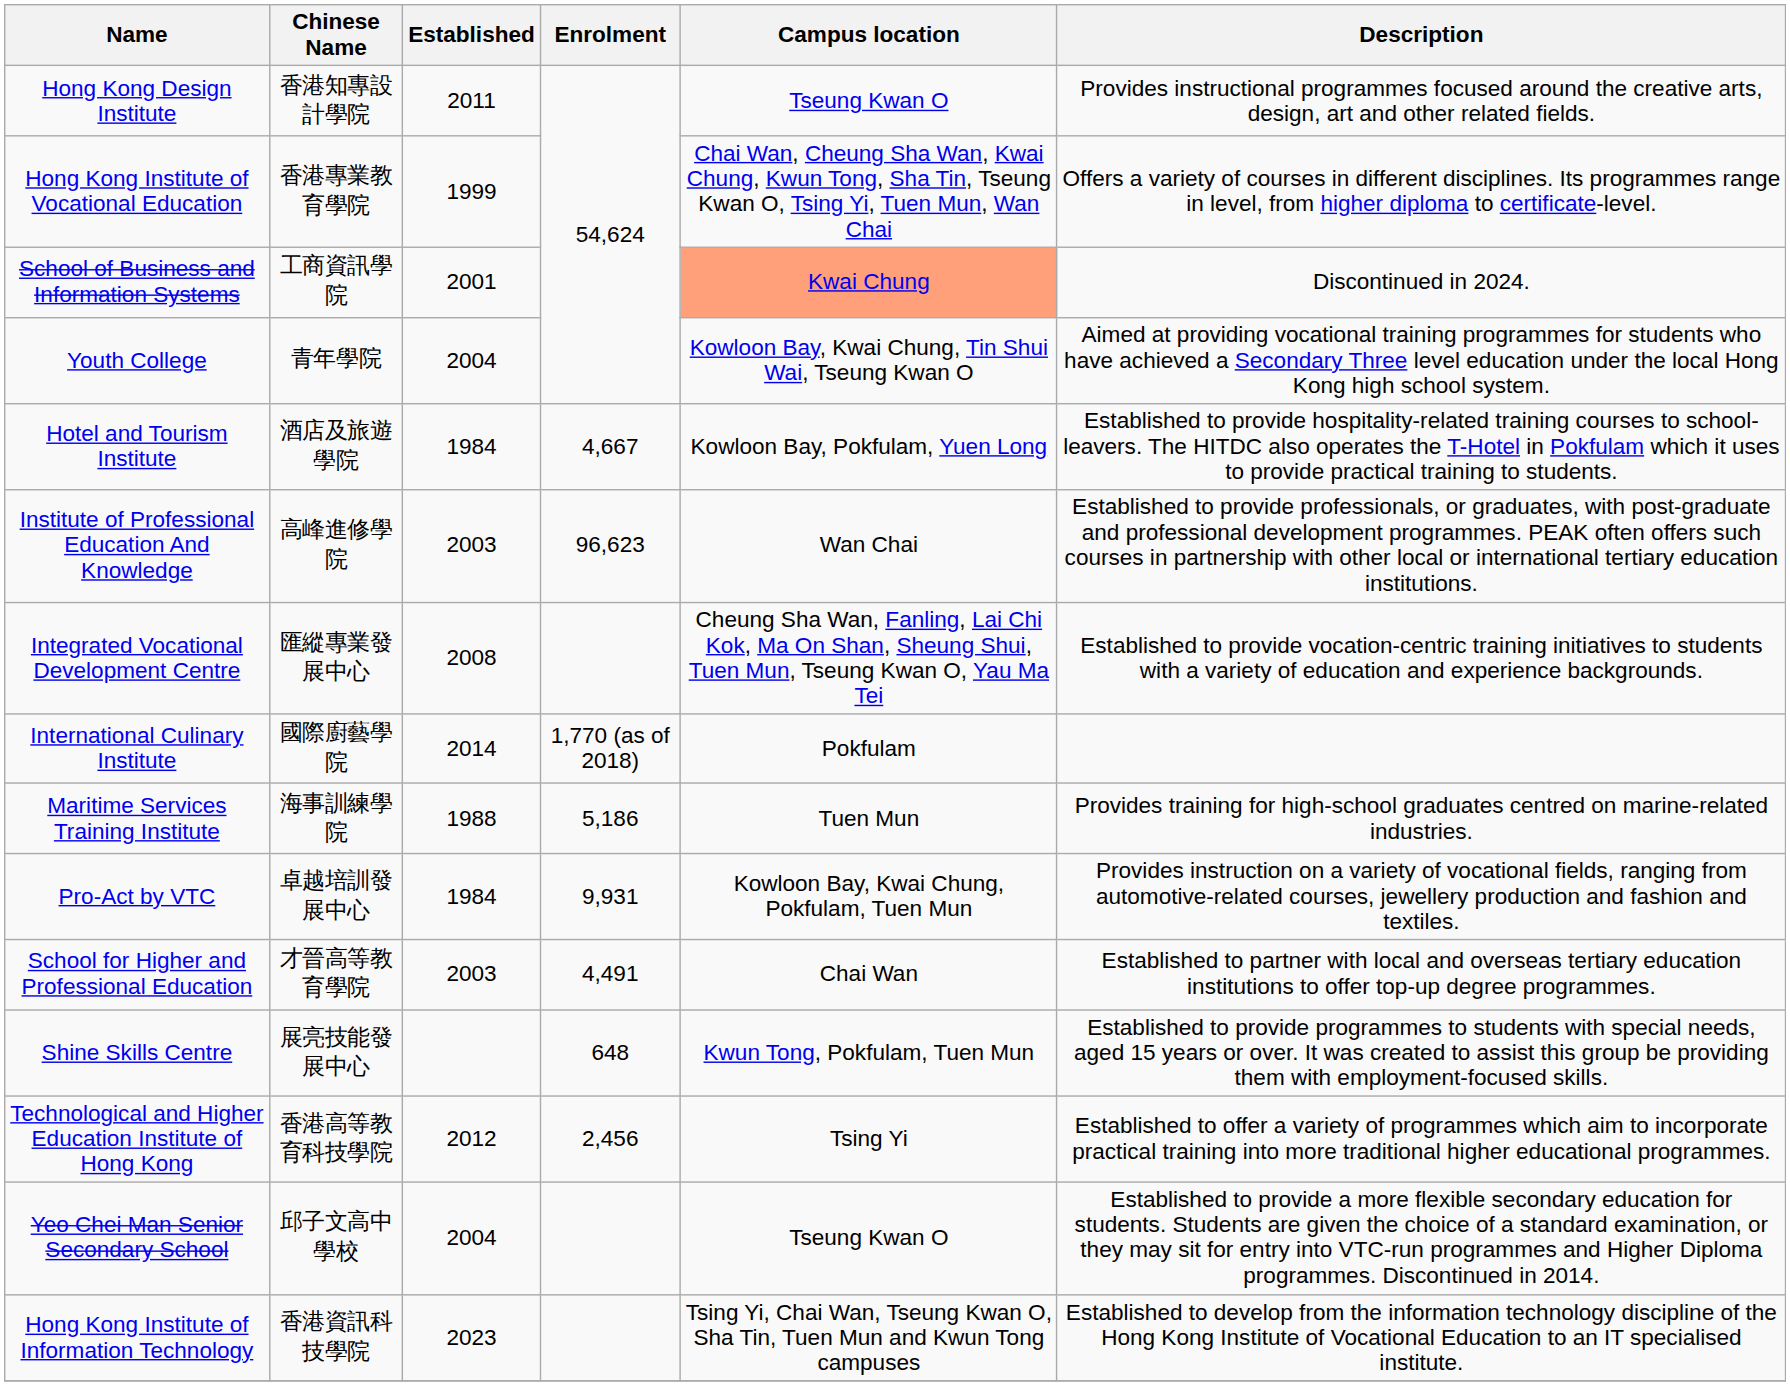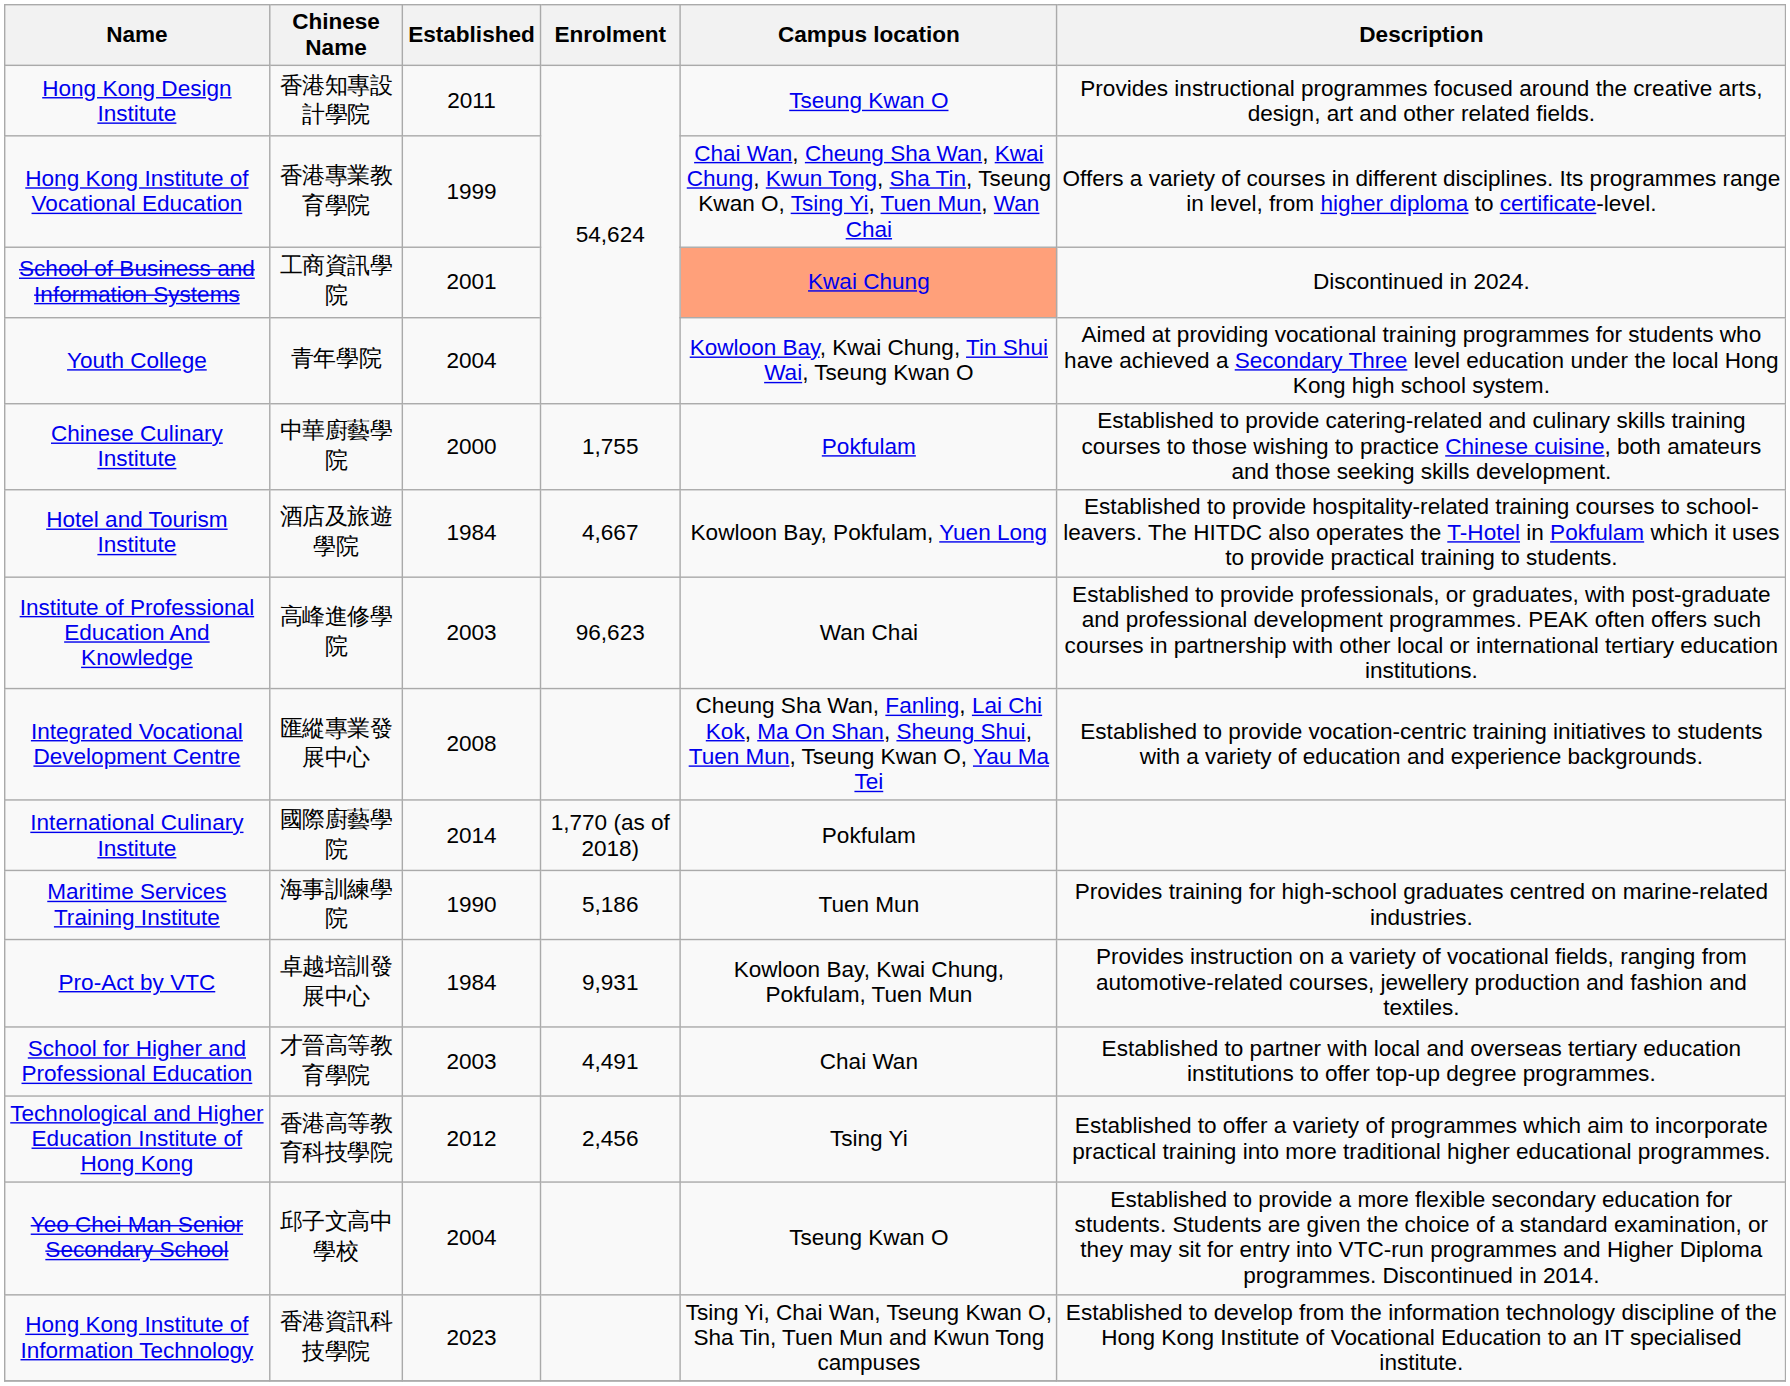+ row: Chinese Culinary Institute | 中華廚藝學院 | 2000 | 1,755 | Pokfulam | Established to provide catering-related and culinary skills training courses to those wishing to practice Chinese cuisine, both amateurs and those seeking skills development.
Maritime Services Training Institute | Established: 1988 -> 1990
- row: Shine Skills Centre | 展亮技能發展中心 | 648 | Kwun Tong, Pokfulam, Tuen Mun | Established to provide programmes to students with special needs, aged 15 years or over. It was created to assist this group be providing them with employment-focused skills.
